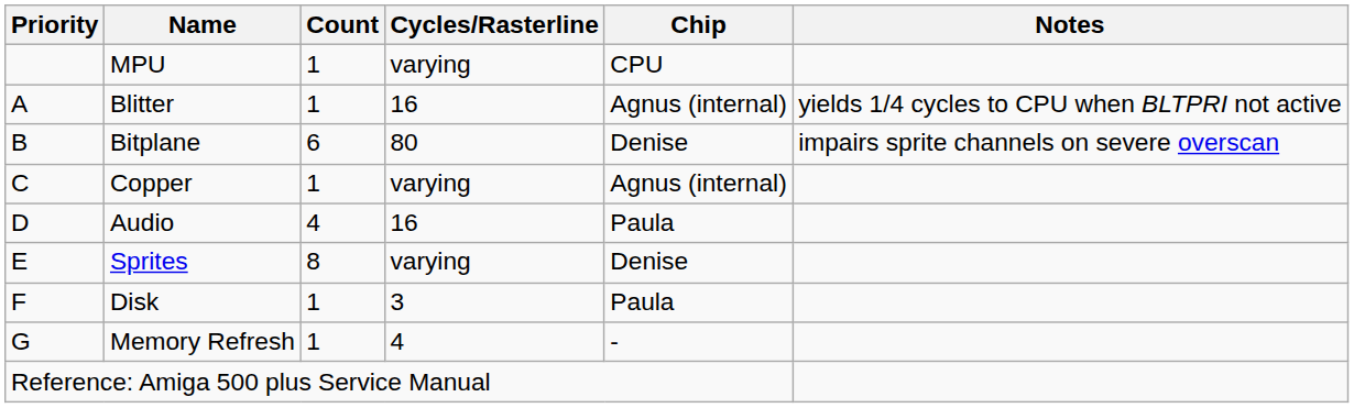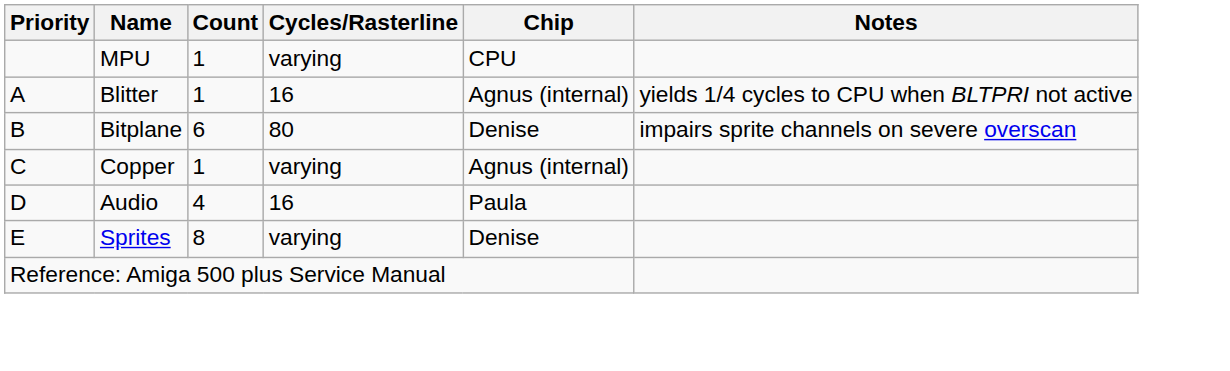- row: F | Disk | 1 | 3 | Paula
- row: G | Memory Refresh | 1 | 4 | -
